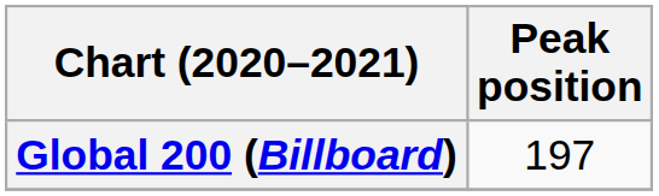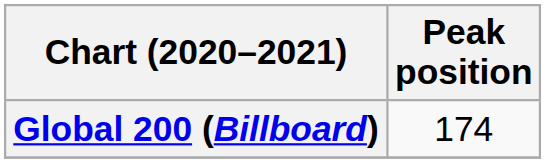Global 200 (Billboard) | Peak position: 197 -> 174
